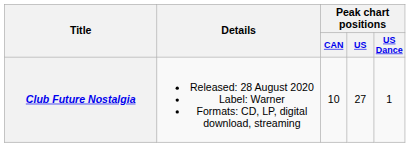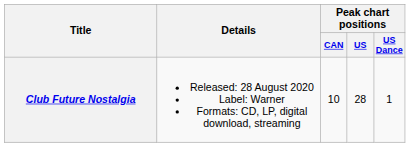Club Future Nostalgia | Peak chart positions / US: 27 -> 28
